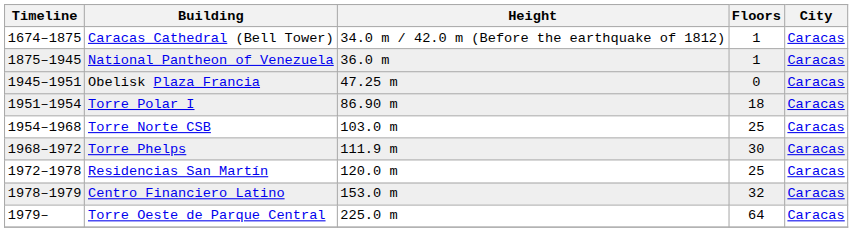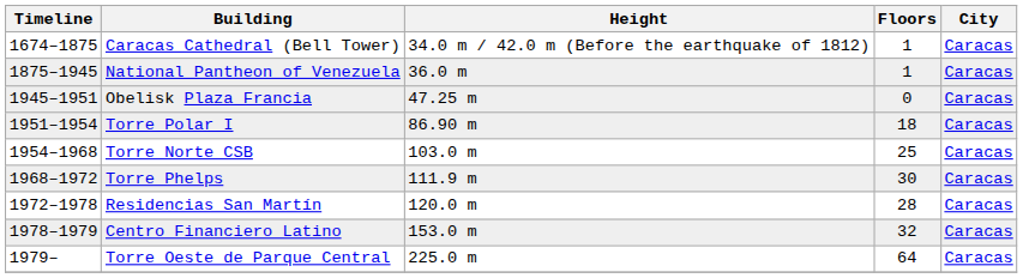Residencias San Martín | Floors: 25 -> 28
